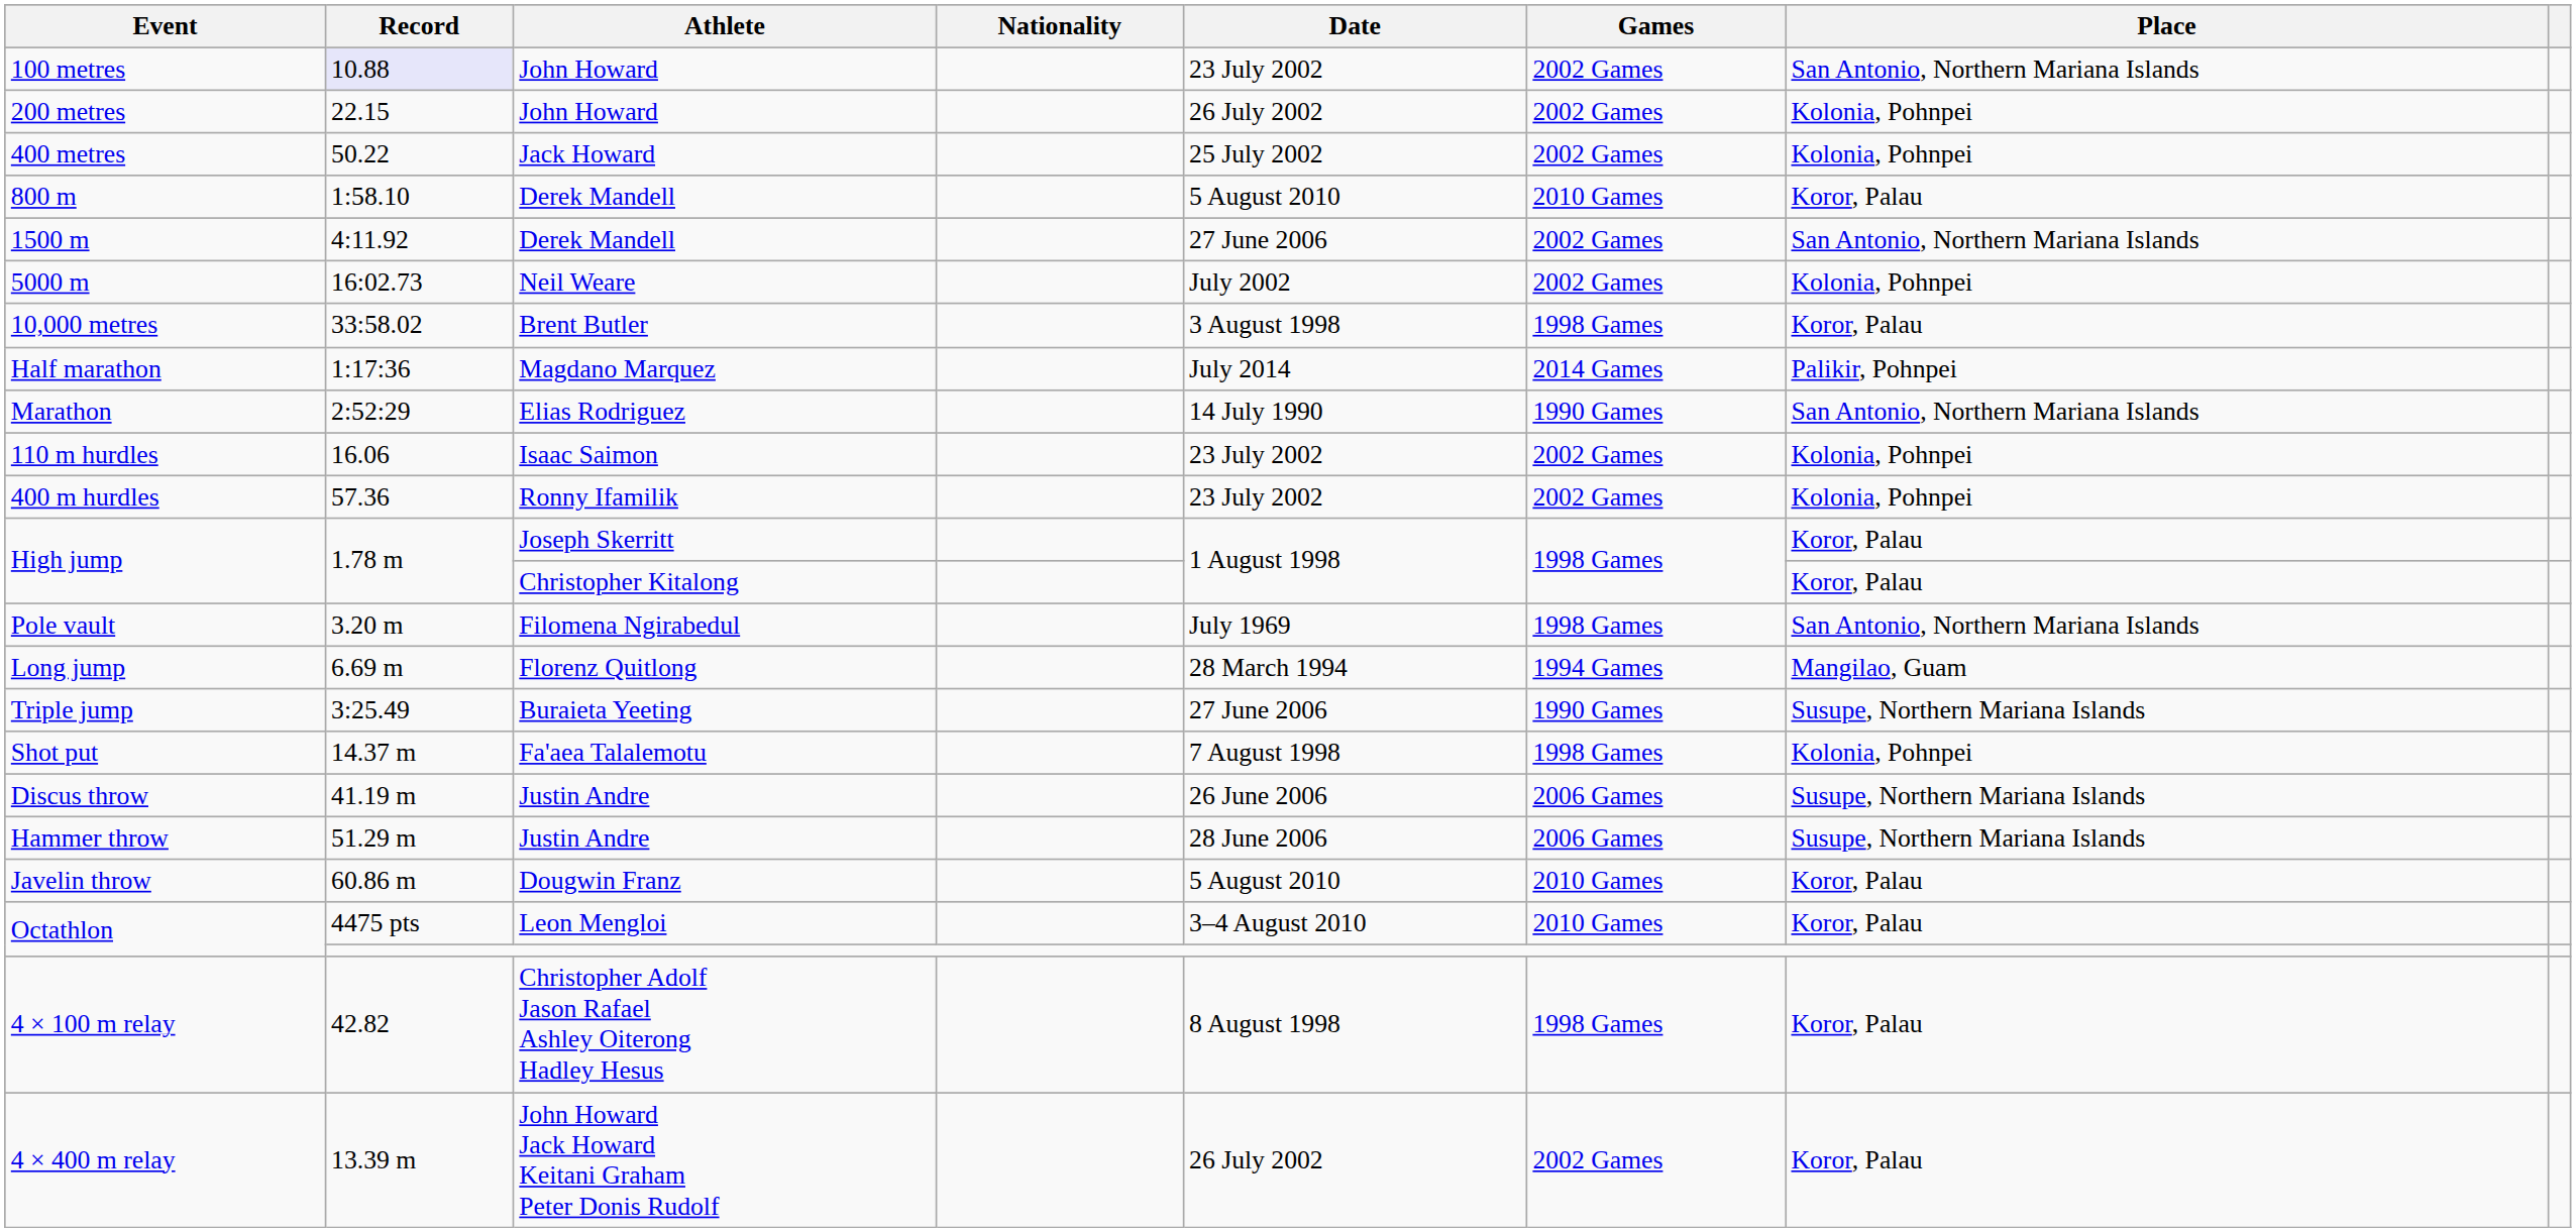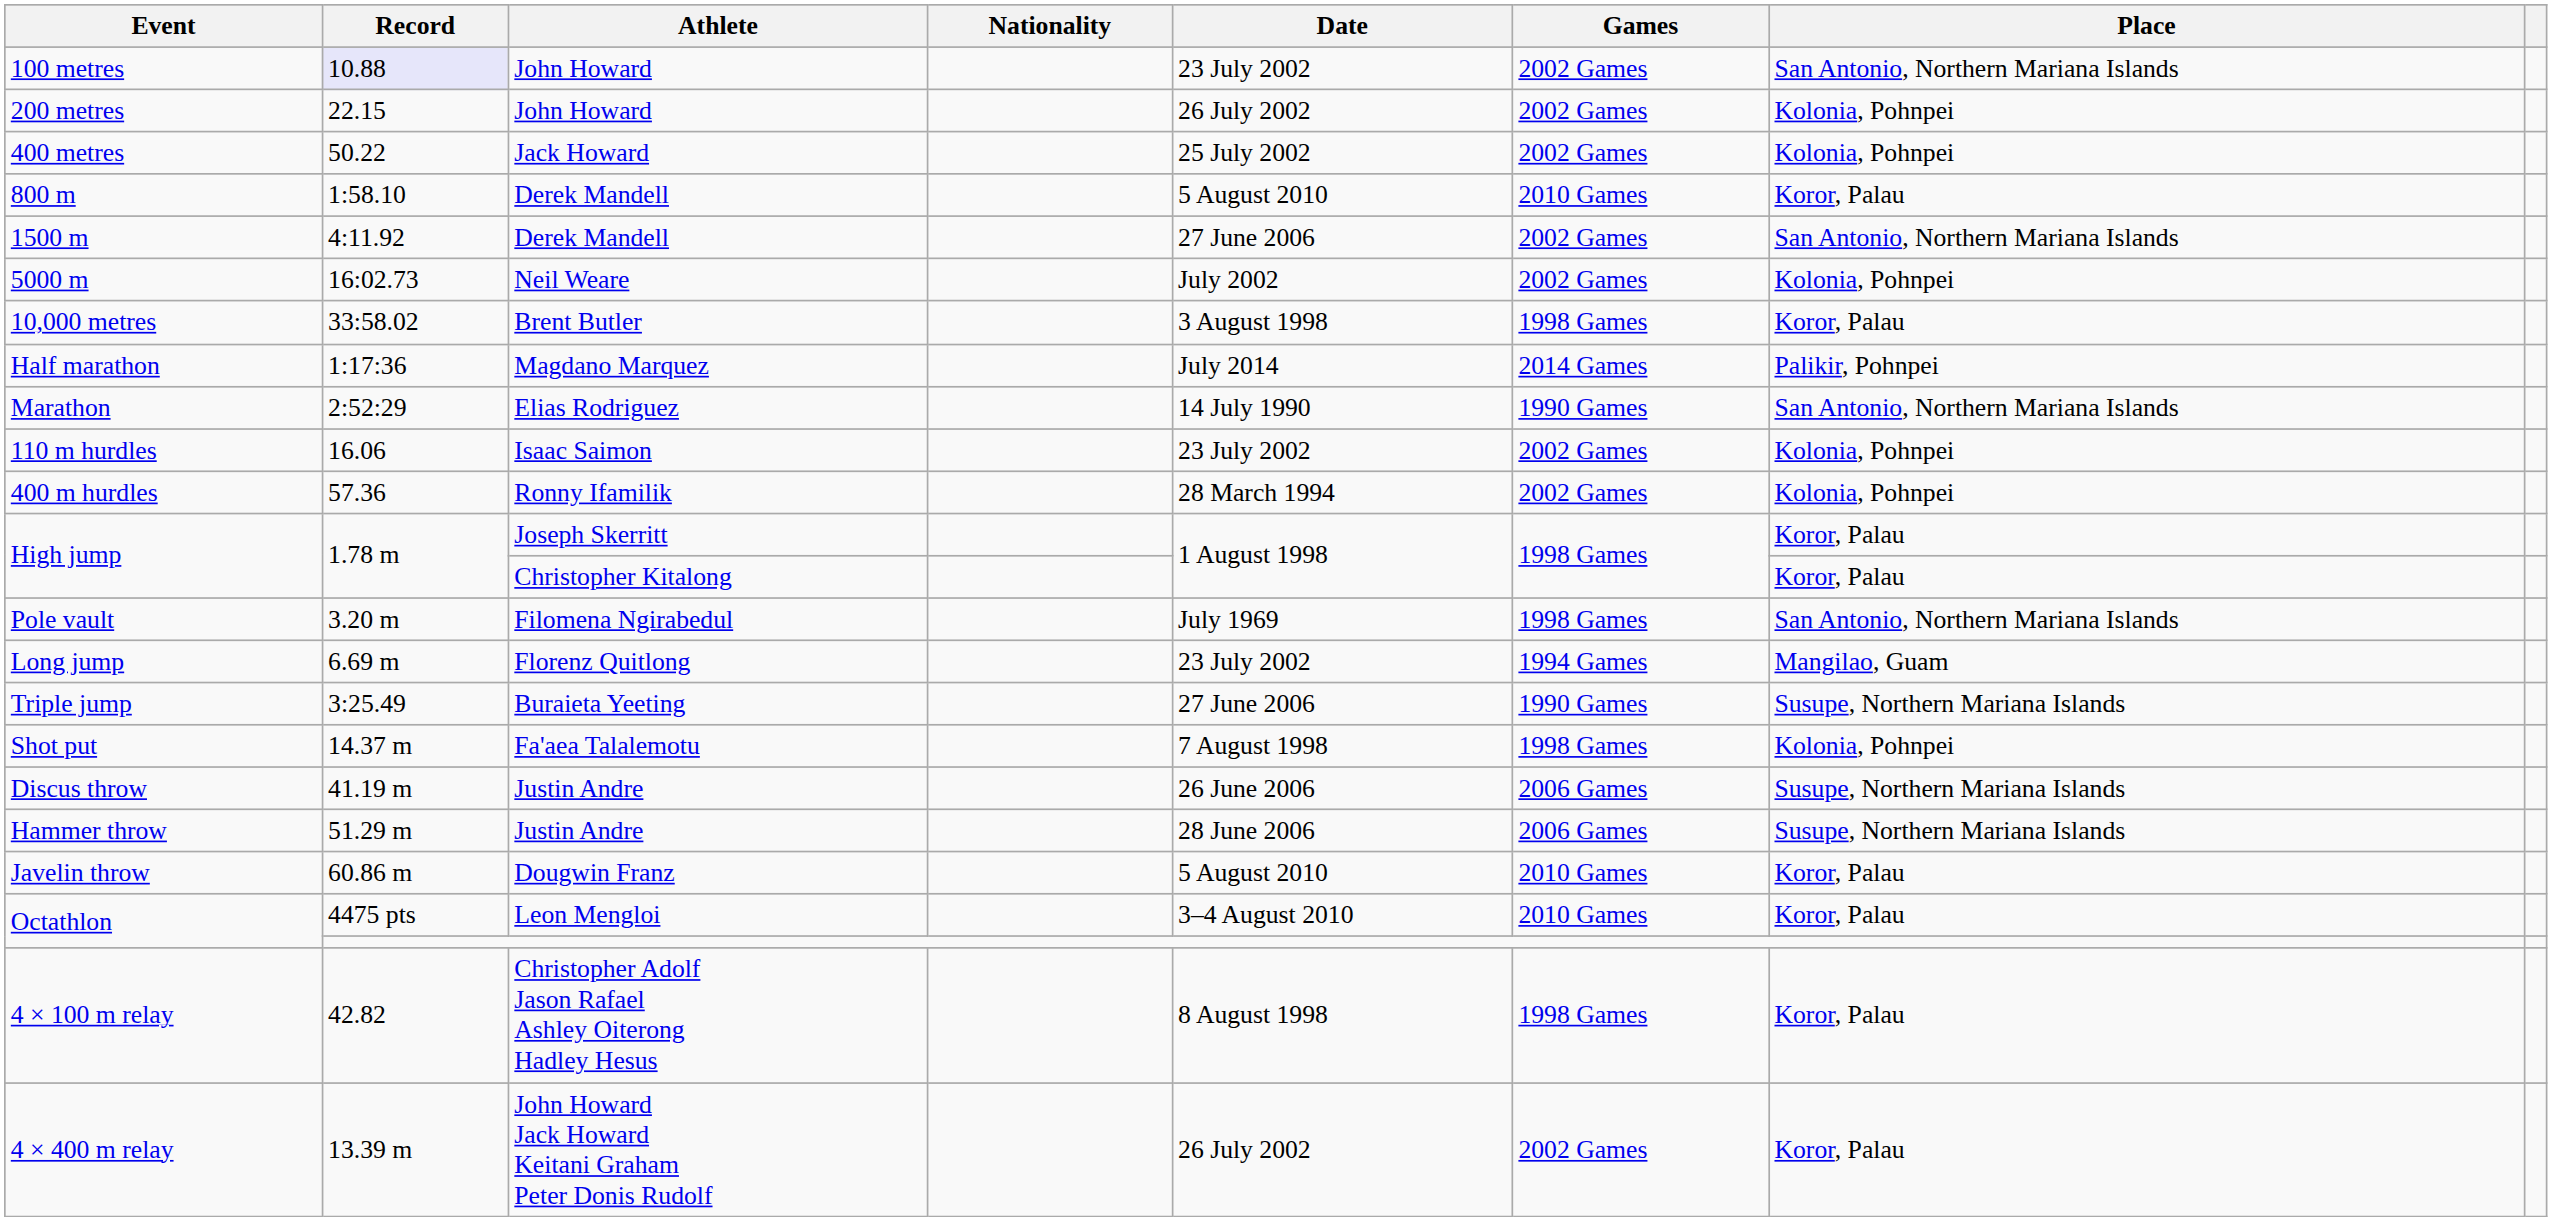400 m hurdles | Date: 23 July 2002 -> 28 March 1994
Long jump | Date: 28 March 1994 -> 23 July 2002
